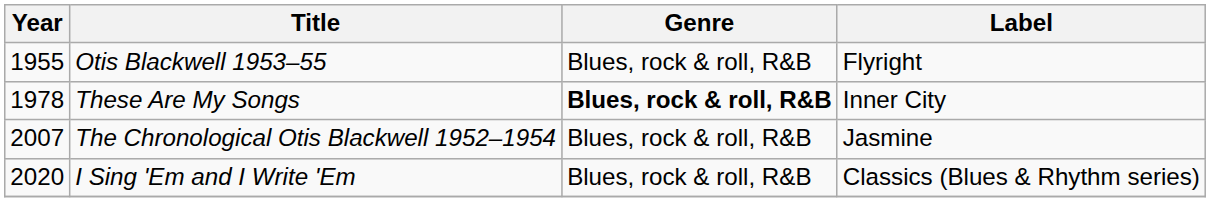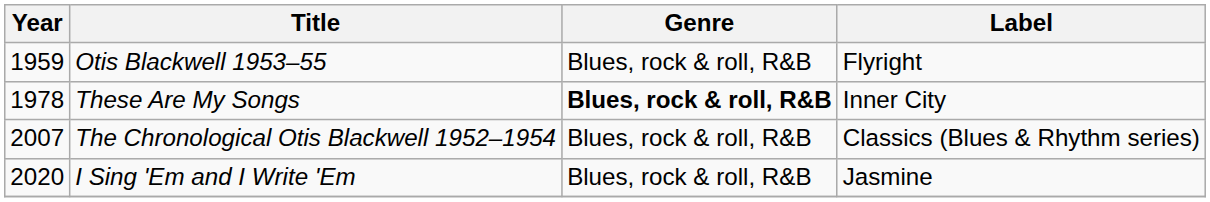Otis Blackwell 1953–55 | Year: 1955 -> 1959
The Chronological Otis Blackwell 1952–1954 | Label: Jasmine -> Classics (Blues & Rhythm series)
I Sing 'Em and I Write 'Em | Label: Classics (Blues & Rhythm series) -> Jasmine
